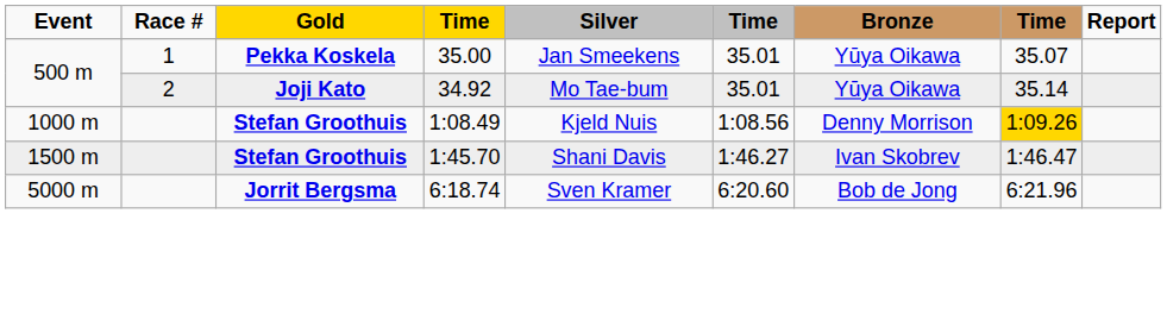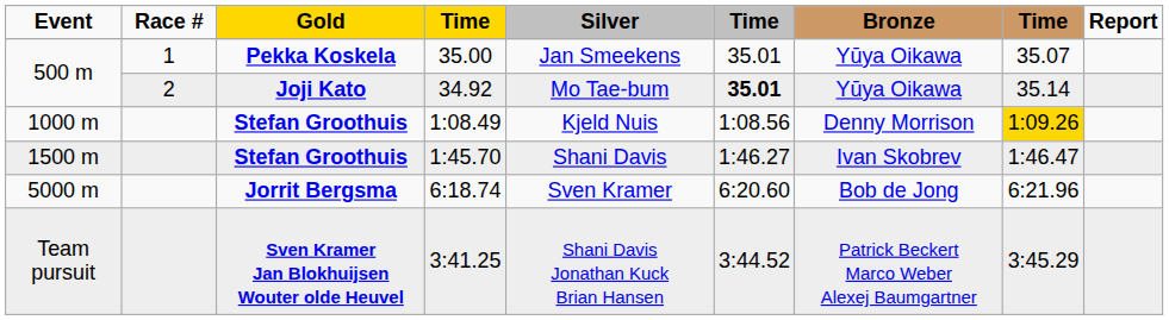34.92 | column 6: normal -> bold
+ row: Team pursuit | Sven Kramer Jan Blokhuijsen Wouter olde Heuvel | 3:41.25 | Shani Davis Jonathan Kuck Brian Hansen | 3:44.52 | Patrick Beckert Marco Weber Alexej Baumgartner | 3:45.29
